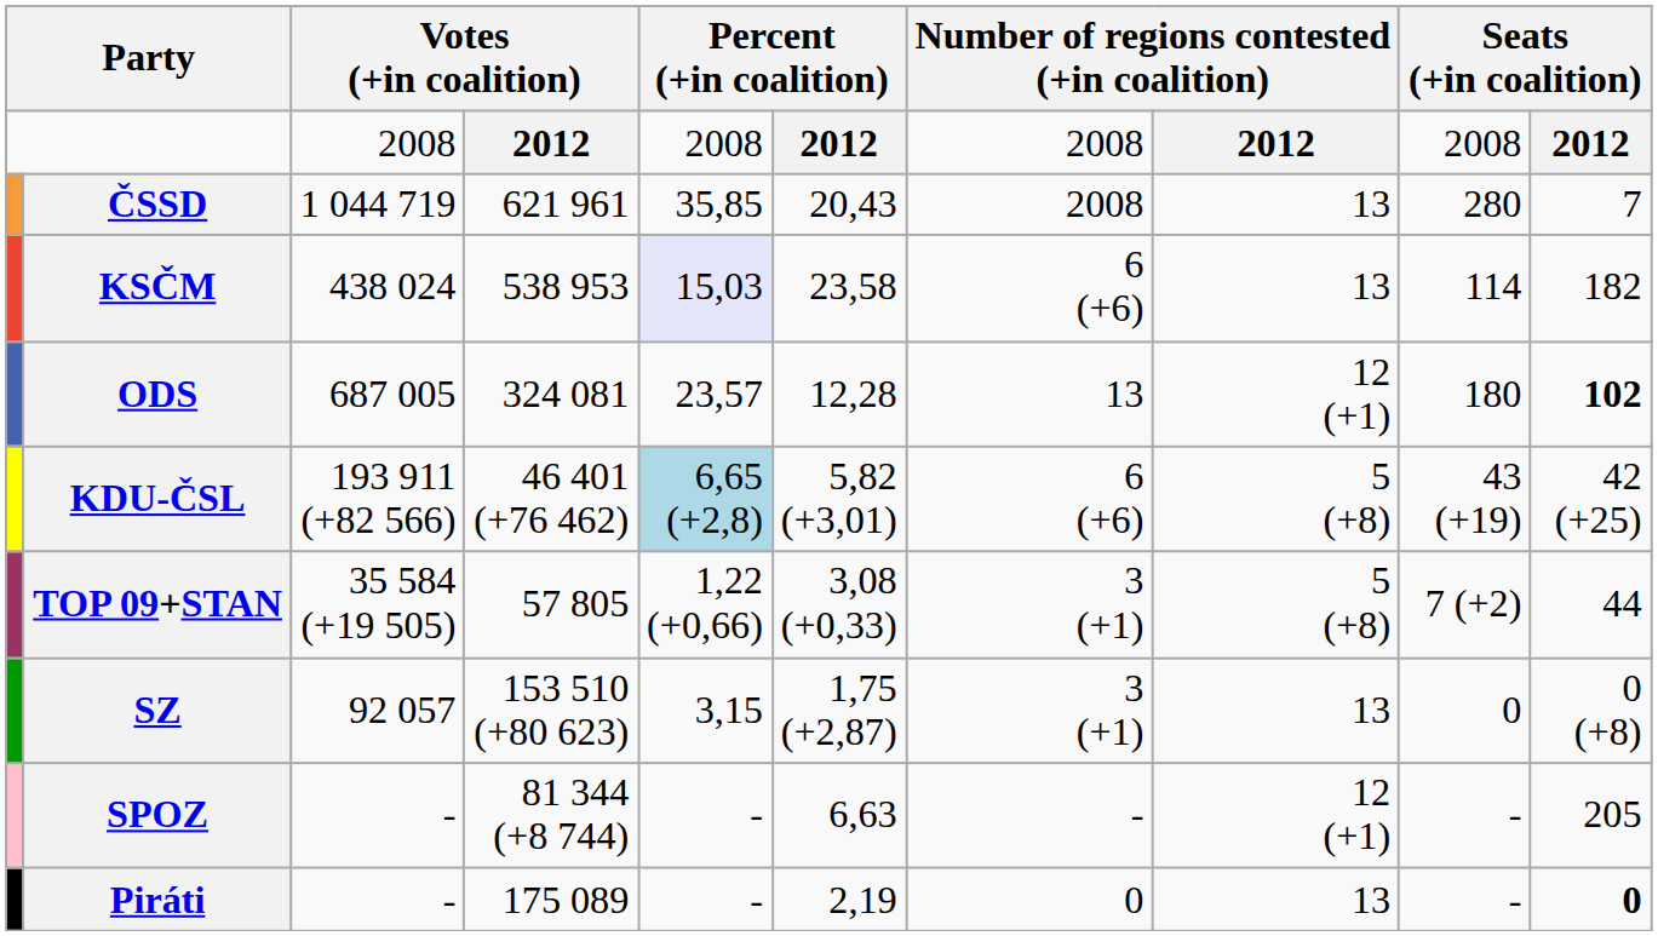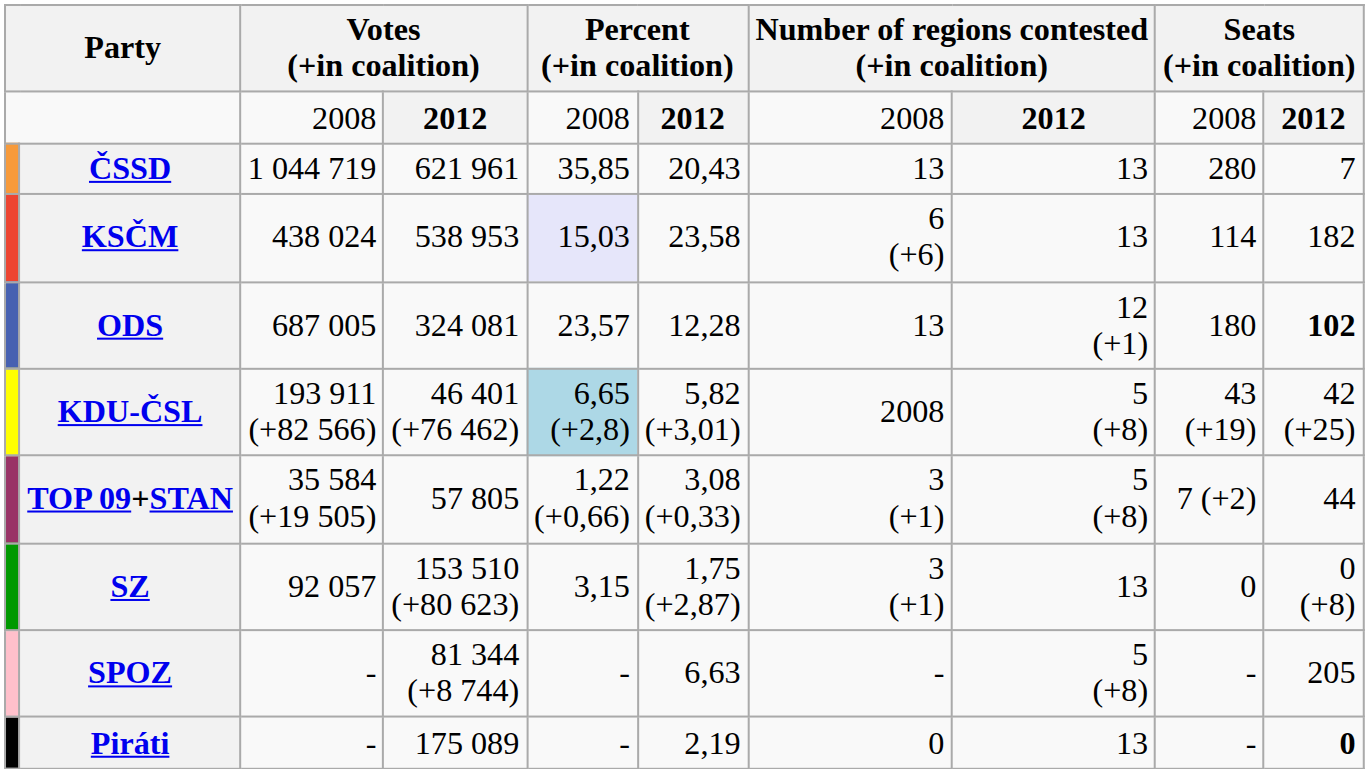ČSSD | column 7: 2008 -> 13
KDU-ČSL | column 7: 6 (+6) -> 2008
SPOZ | column 8: 12 (+1) -> 5 (+8)
